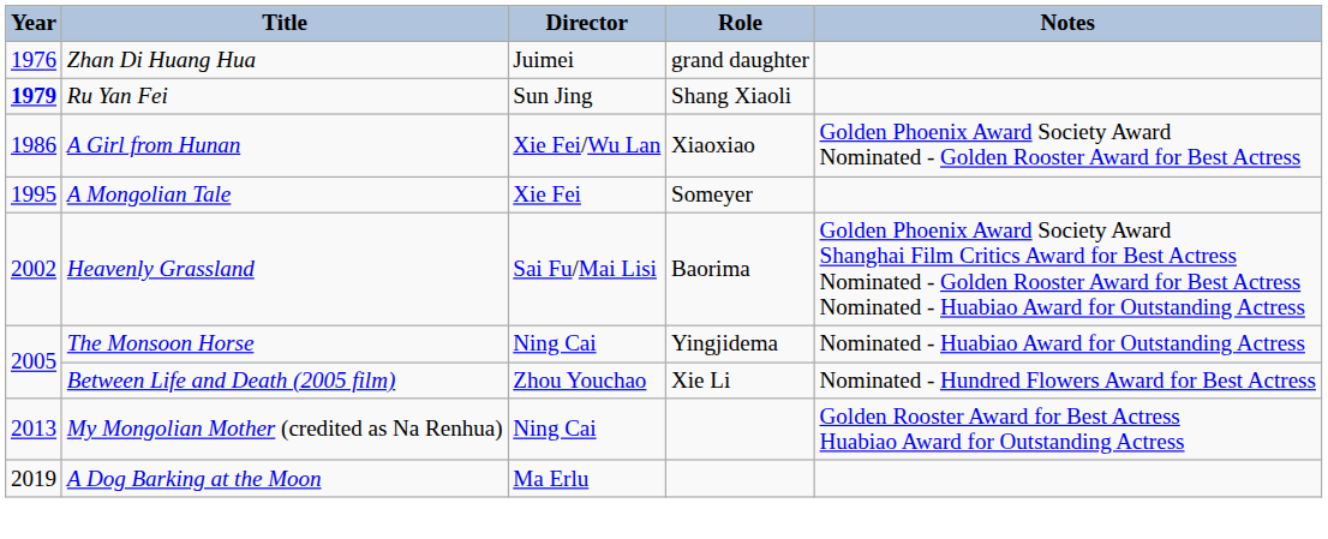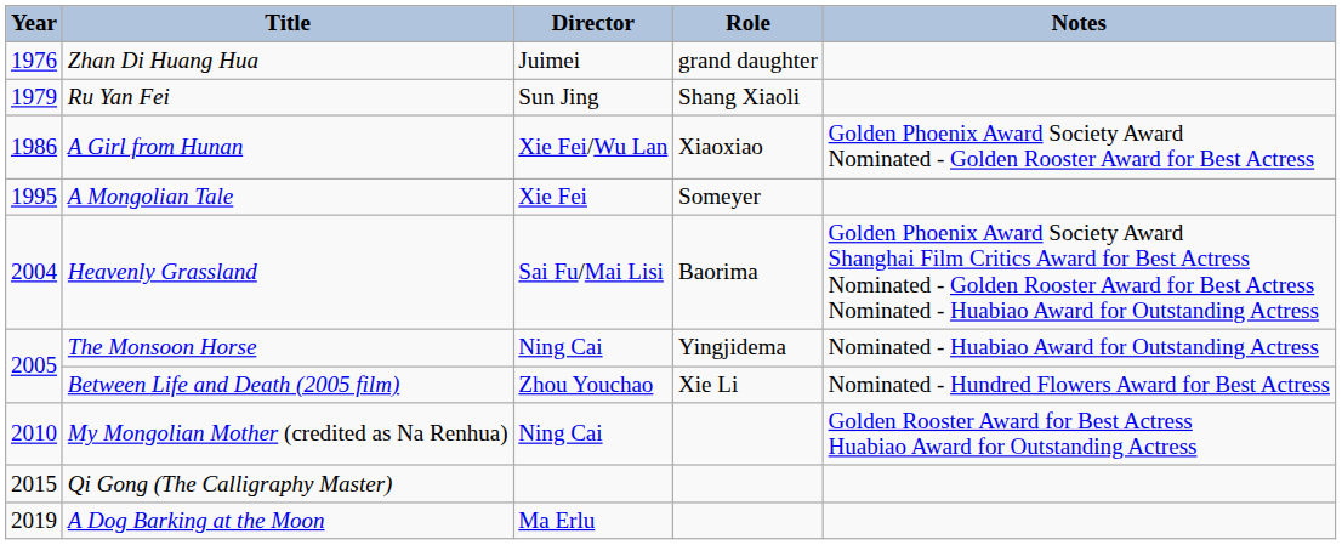Ru Yan Fei | Year: bold -> normal
Heavenly Grassland | Year: 2002 -> 2004
My Mongolian Mother (credited as Na Renhua) | Year: 2013 -> 2010
+ row: 2015 | Qi Gong (The Calligraphy Master)
